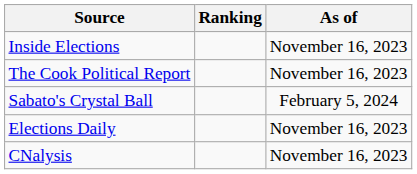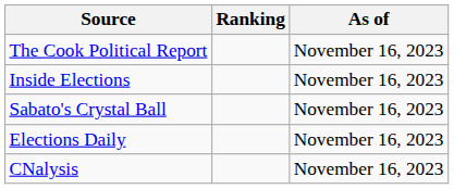rows swapped: The Cook Political Report <-> Inside Elections
Sabato's Crystal Ball | As of: February 5, 2024 -> November 16, 2023
